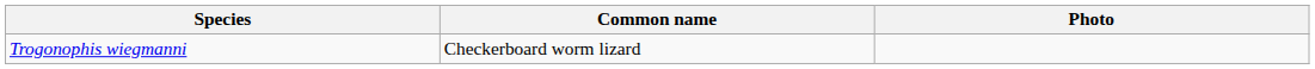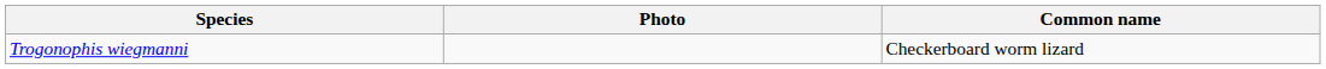columns swapped: Common name <-> Photo
